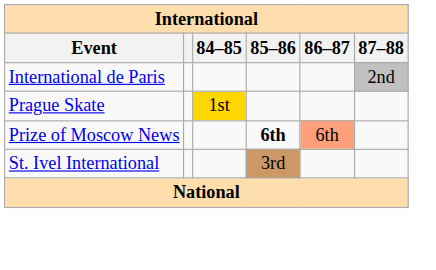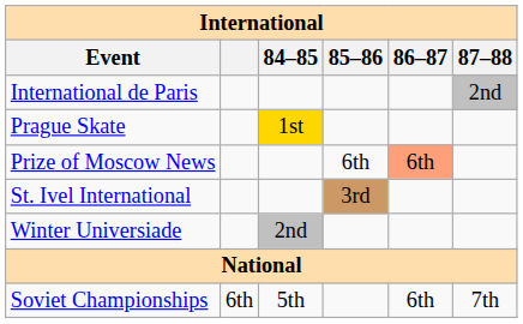Prize of Moscow News | 85–86: bold -> normal
+ row: Winter Universiade | 2nd
+ row: Soviet Championships | 6th | 5th | 6th | 7th
